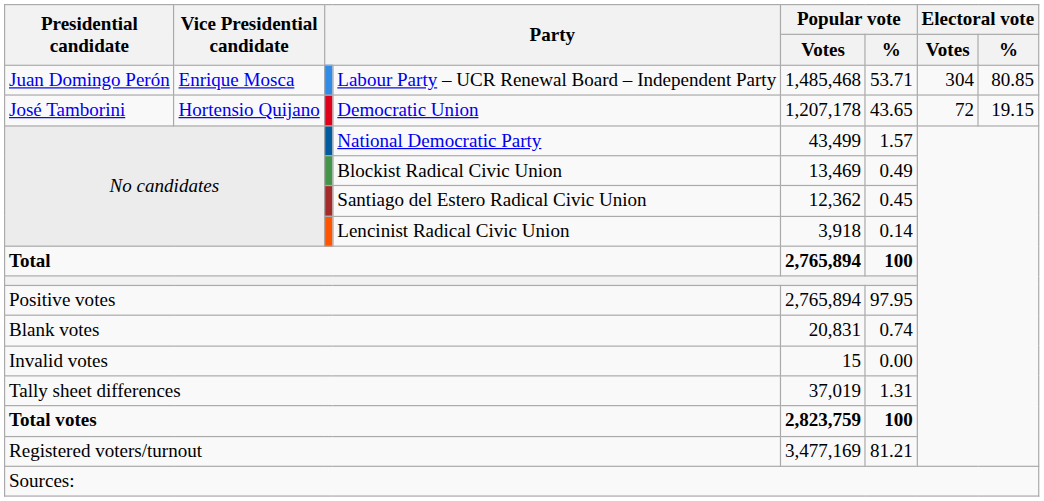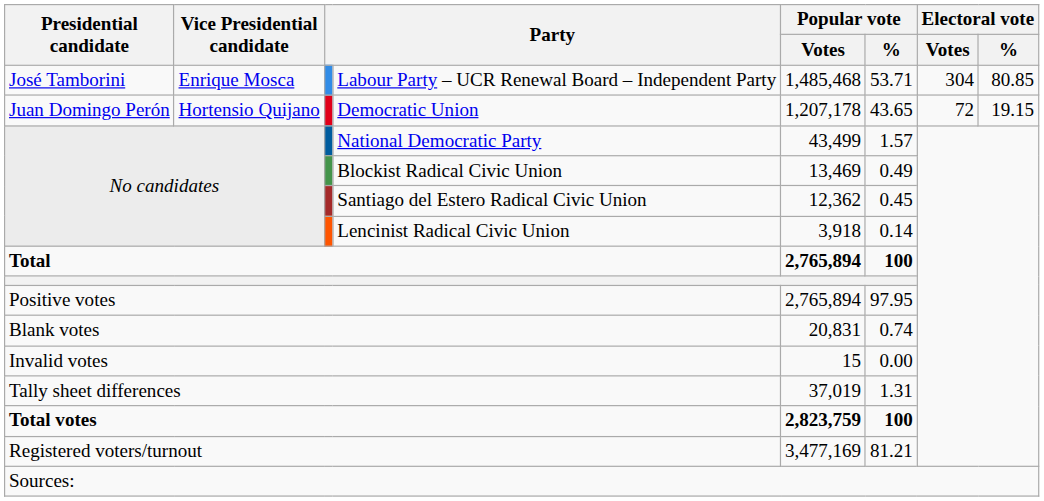Labour Party – UCR Renewal Board – Independent Party | Presidential candidate: Juan Domingo Perón -> José Tamborini
Democratic Union | Presidential candidate: José Tamborini -> Juan Domingo Perón
